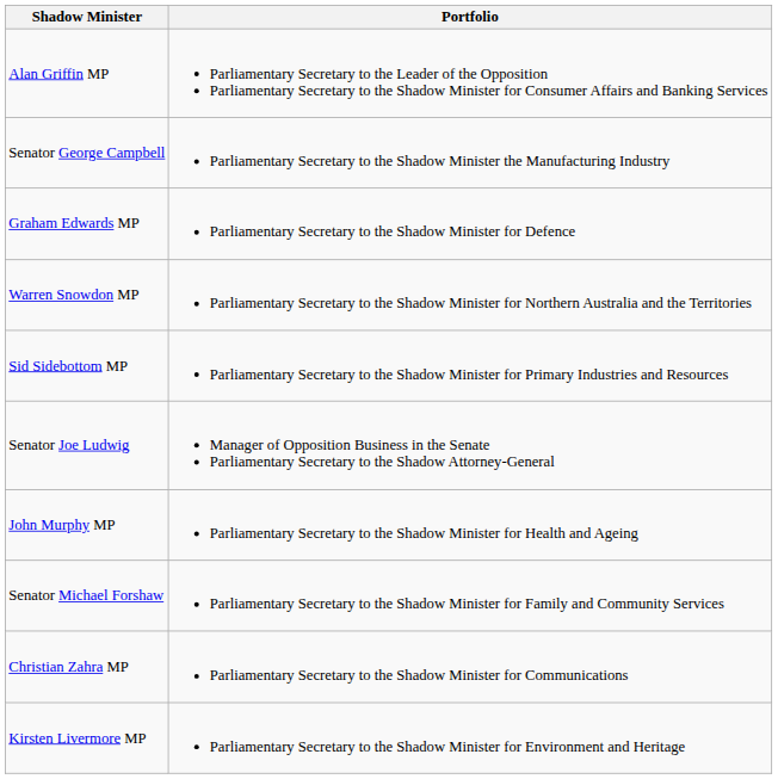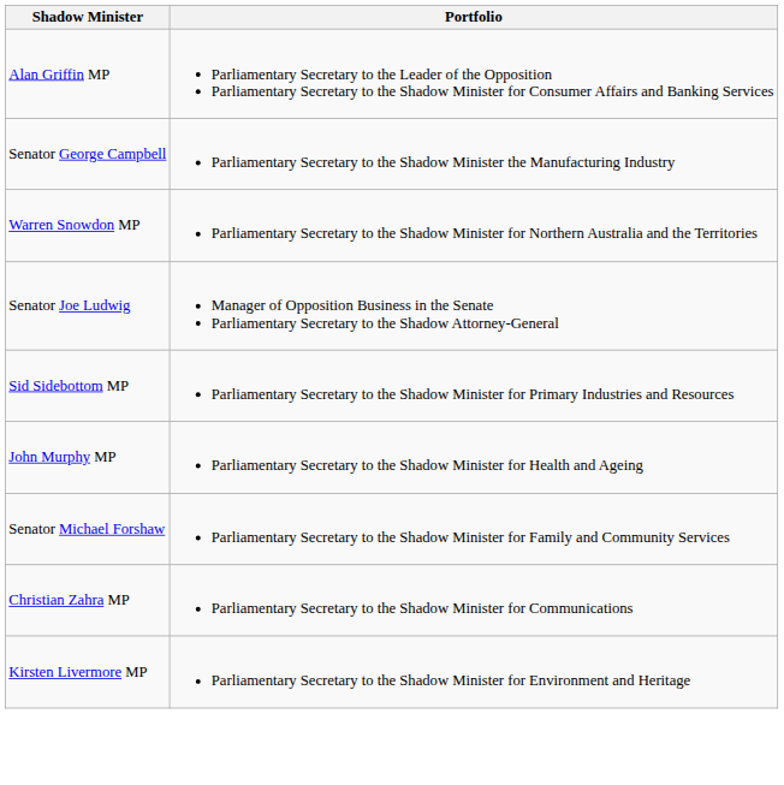- row: Graham Edwards MP | Parliamentary Secretary to the Shadow Minister for Defence
rows swapped: Senator Joe Ludwig <-> Sid Sidebottom MP
